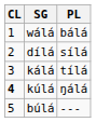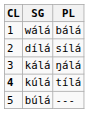kálá | PL: tílá -> ŋálá
kúlá | PL: ŋálá -> tílá
